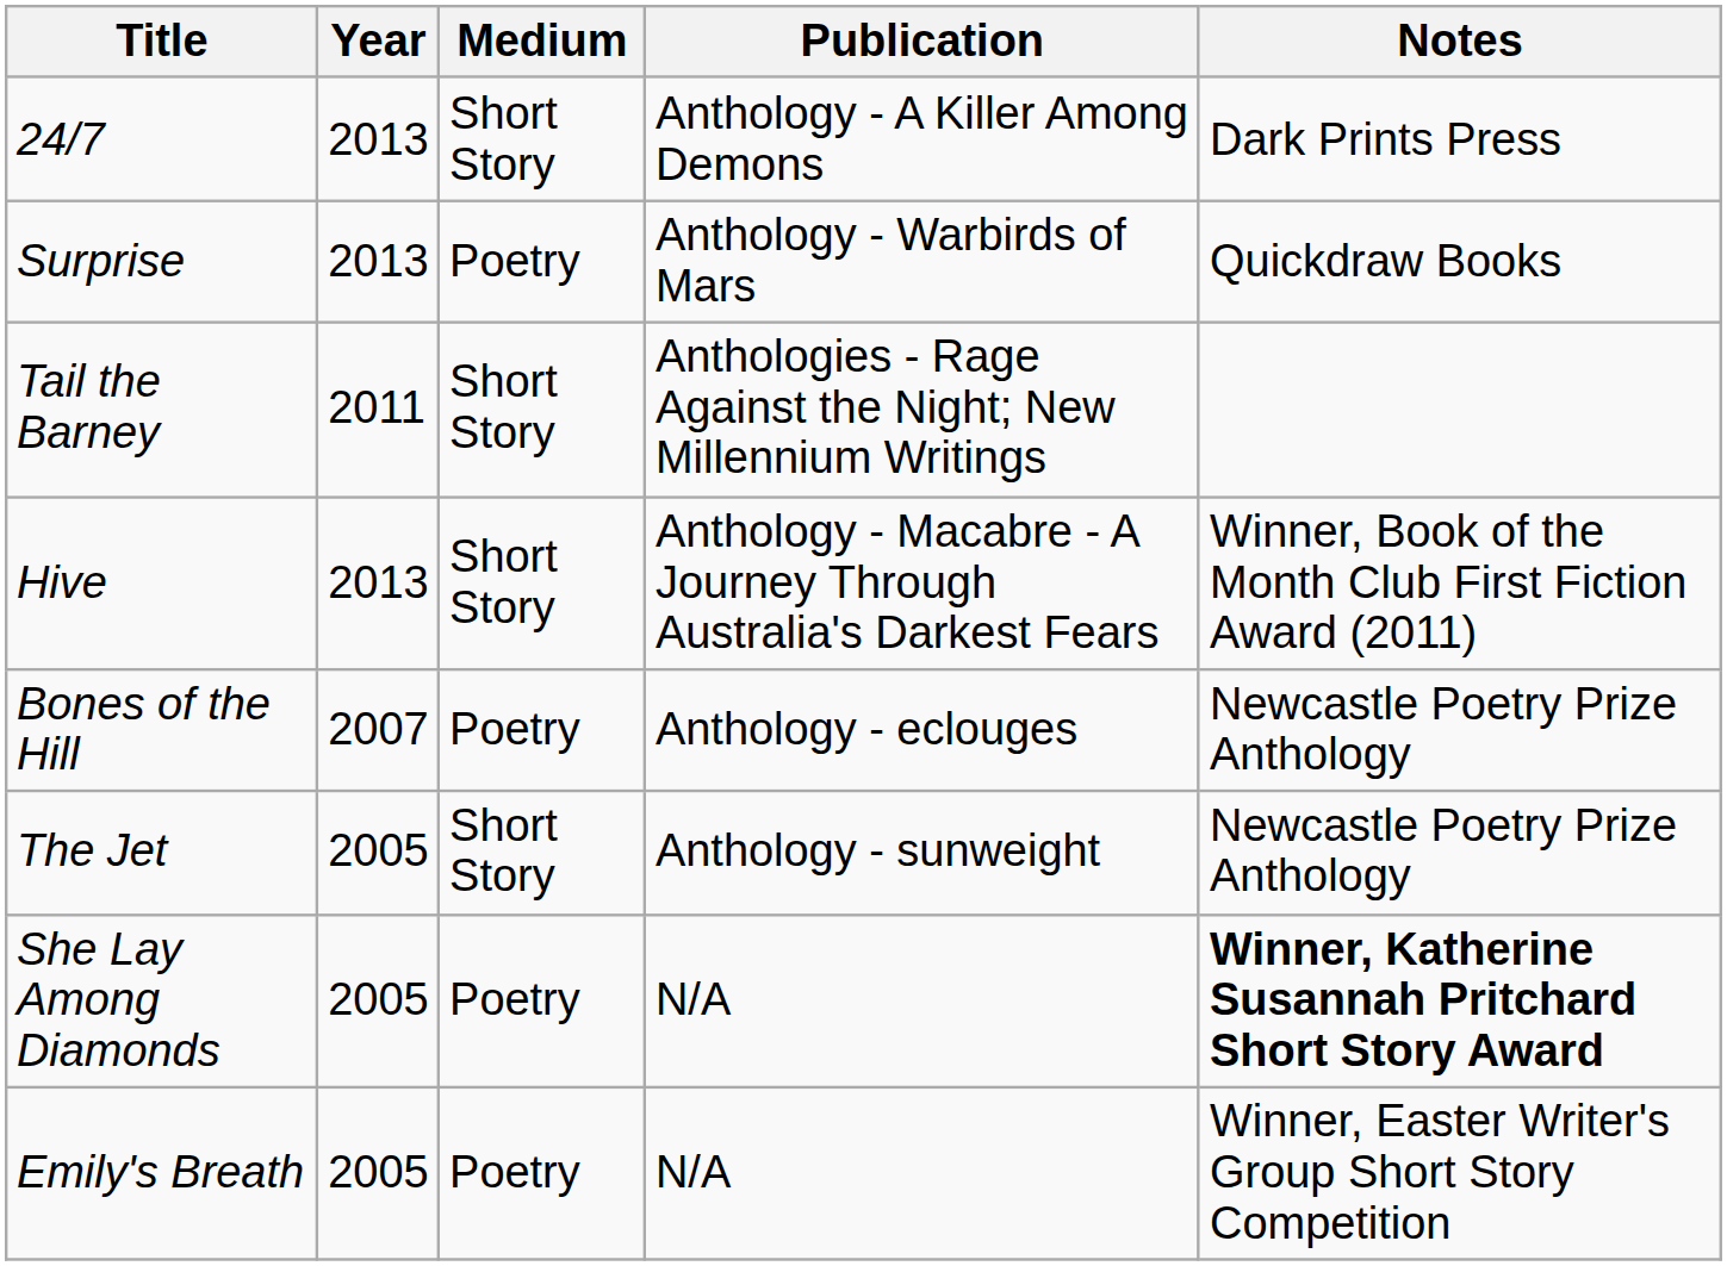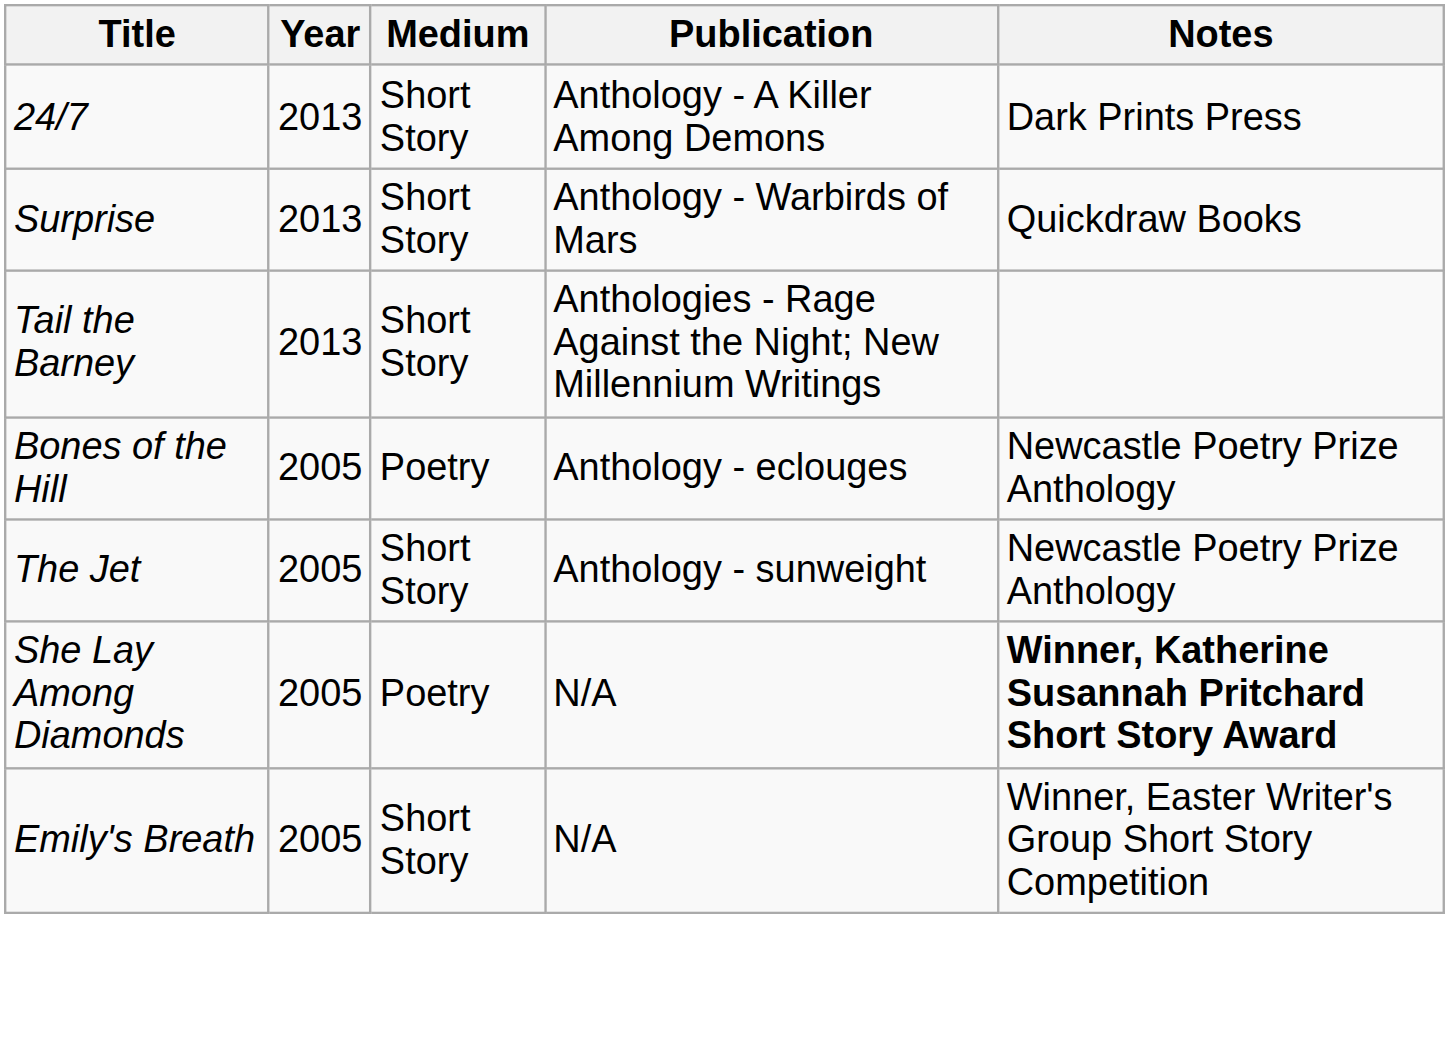Surprise | Medium: Poetry -> Short Story
Tail the Barney | Year: 2011 -> 2013
- row: Hive | 2013 | Short Story | Anthology - Macabre - A Journey Through Australia's Darkest Fears | Winner, Book of the Month Club First Fiction Award (2011)
Bones of the Hill | Year: 2007 -> 2005
Emily's Breath | Medium: Poetry -> Short Story
